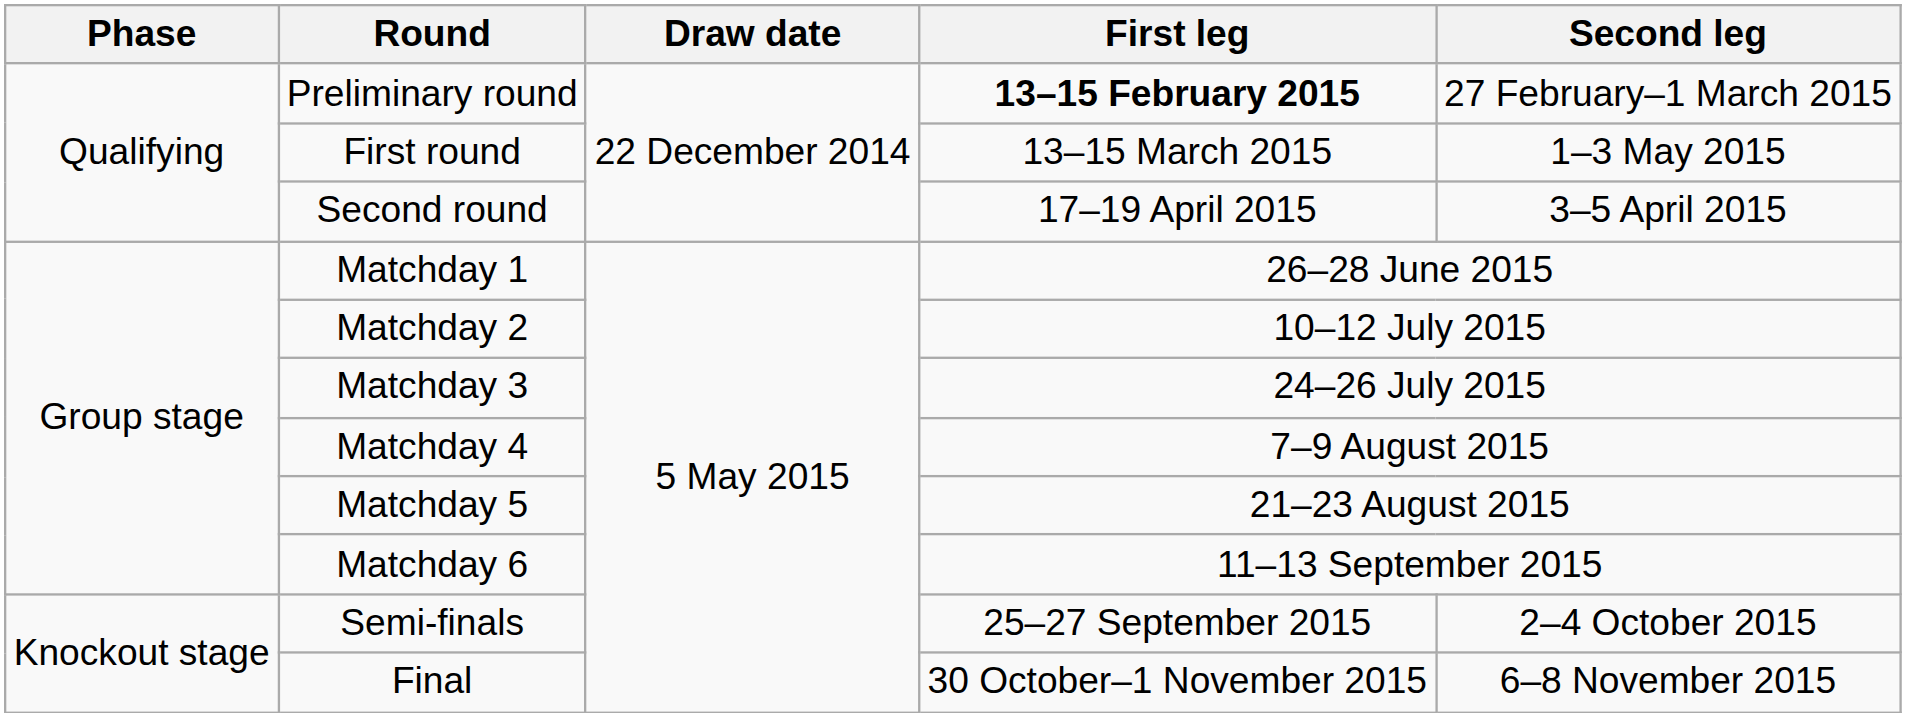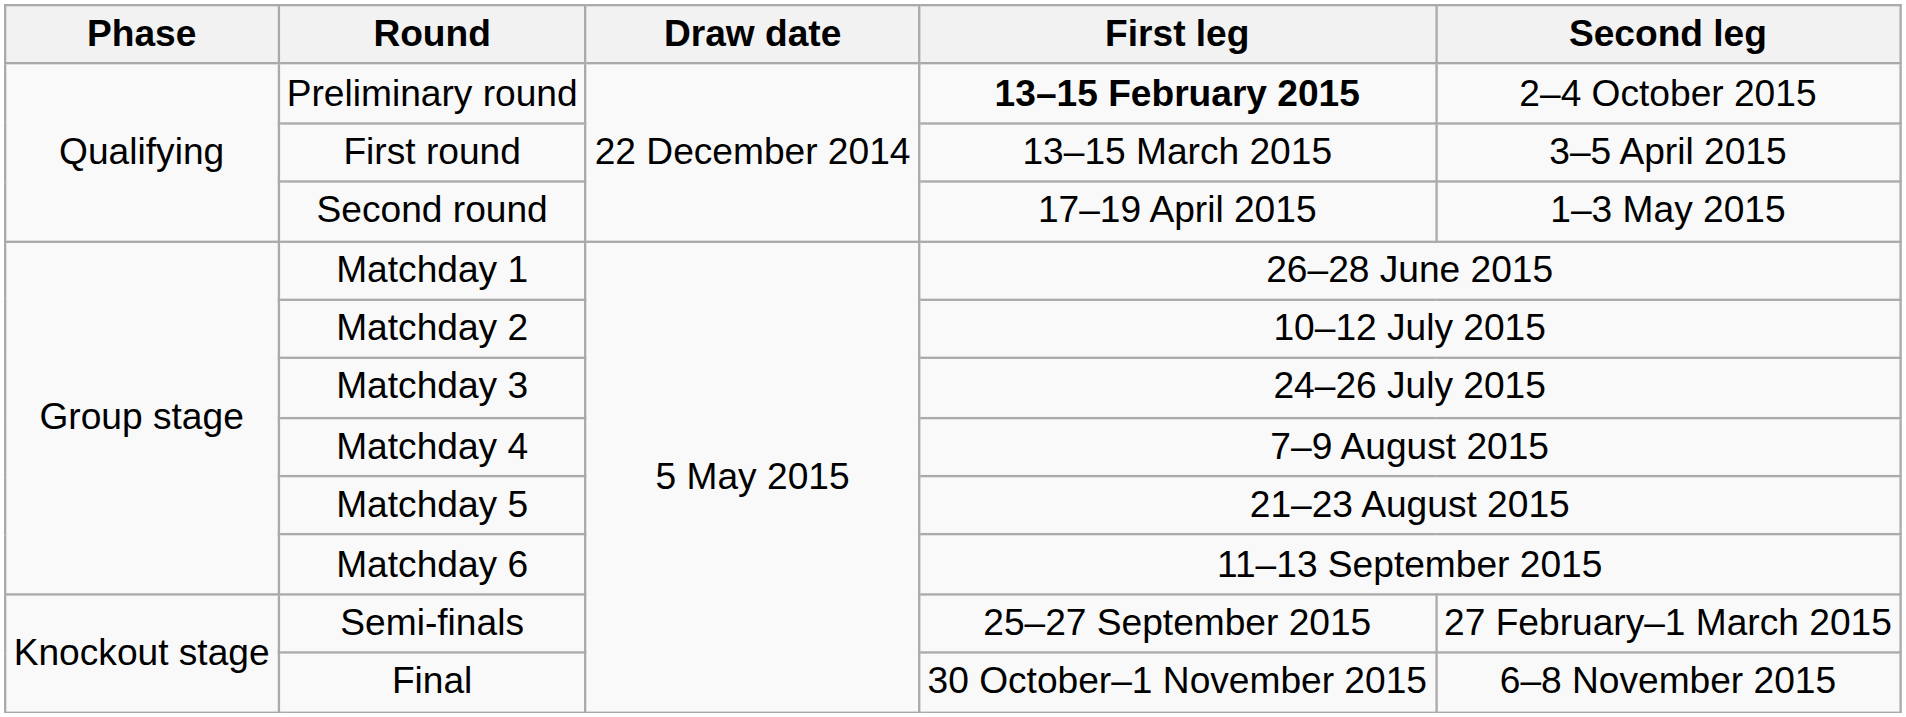Preliminary round | Second leg: 27 February–1 March 2015 -> 2–4 October 2015
First round | Second leg: 1–3 May 2015 -> 3–5 April 2015
Second round | Second leg: 3–5 April 2015 -> 1–3 May 2015
Semi-finals | Second leg: 2–4 October 2015 -> 27 February–1 March 2015
